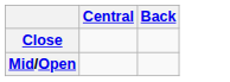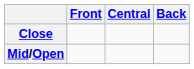+ column: Front
